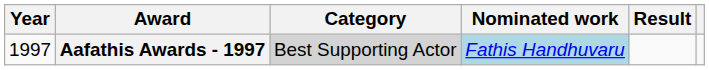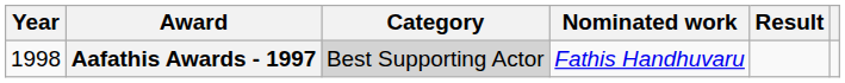Aafathis Awards - 1997 | Year: 1997 -> 1998
Aafathis Awards - 1997 | Nominated work: lightblue background -> no background
